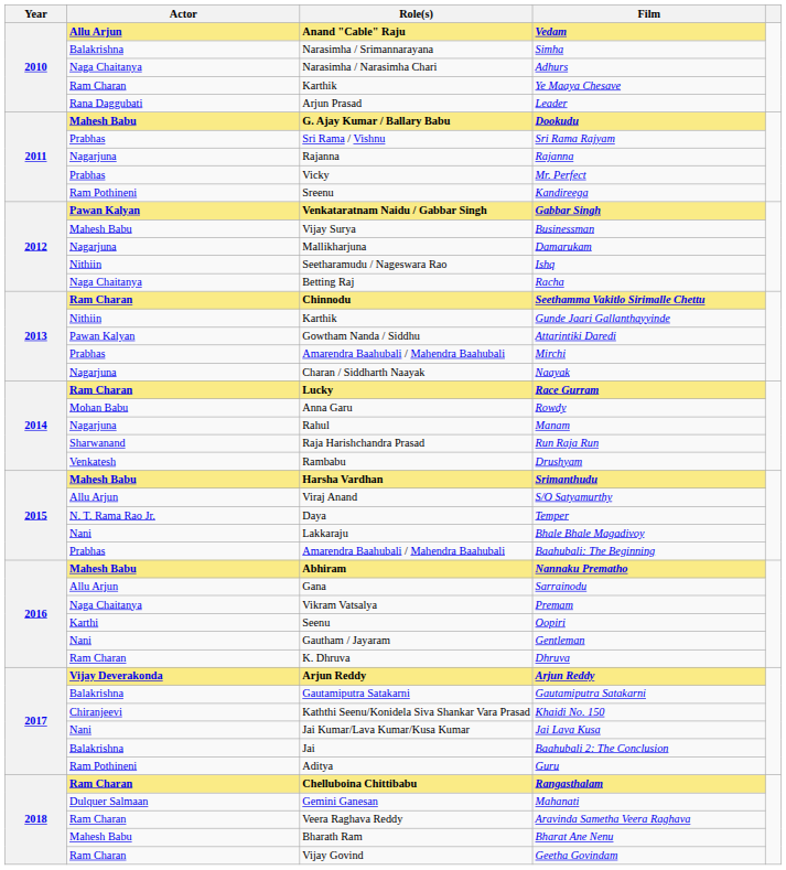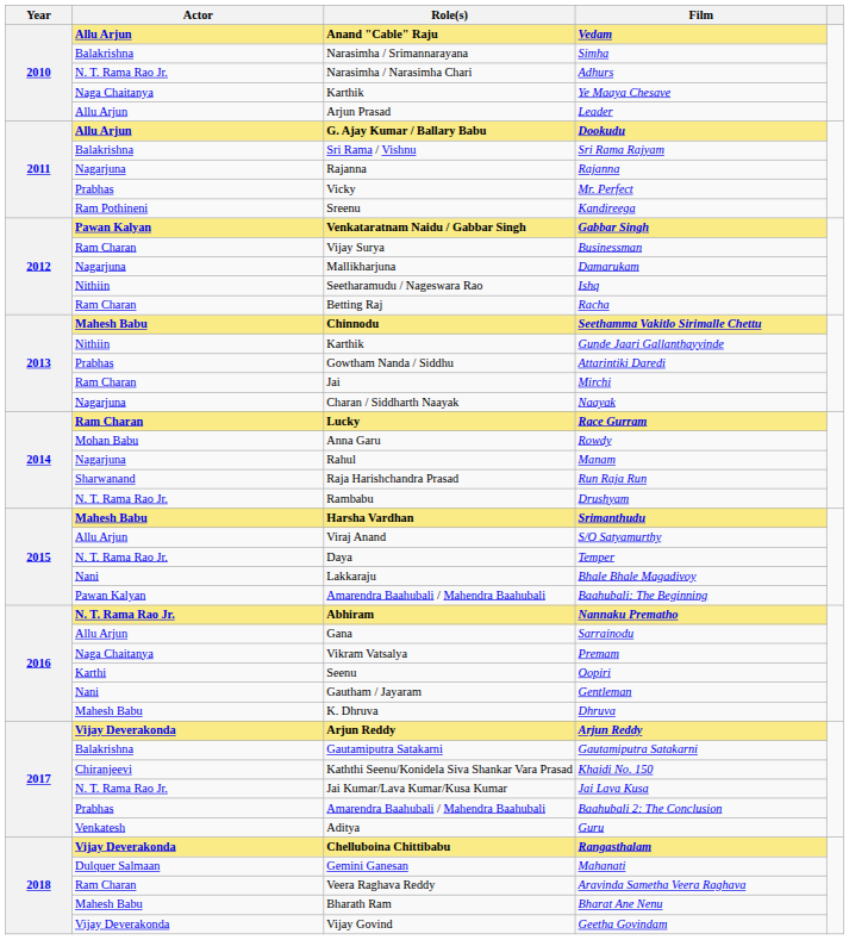Adhurs | Actor: Naga Chaitanya -> N. T. Rama Rao Jr.
Ye Maaya Chesave | Actor: Ram Charan -> Naga Chaitanya
Leader | Actor: Rana Daggubati -> Allu Arjun
Dookudu | Actor: Mahesh Babu -> Allu Arjun
Sri Rama Rajyam | Actor: Prabhas -> Balakrishna
Businessman | Actor: Mahesh Babu -> Ram Charan
Racha | Actor: Naga Chaitanya -> Ram Charan
Seethamma Vakitlo Sirimalle Chettu | Actor: Ram Charan -> Mahesh Babu
Attarintiki Daredi | Actor: Pawan Kalyan -> Prabhas
Mirchi | Actor: Prabhas -> Ram Charan
Mirchi | Role(s): Amarendra Baahubali / Mahendra Baahubali -> Jai
Drushyam | Actor: Venkatesh -> N. T. Rama Rao Jr.
Baahubali: The Beginning | Actor: Prabhas -> Pawan Kalyan
Nannaku Prematho | Actor: Mahesh Babu -> N. T. Rama Rao Jr.
Dhruva | Actor: Ram Charan -> Mahesh Babu
Jai Lava Kusa | Actor: Nani -> N. T. Rama Rao Jr.
Baahubali 2: The Conclusion | Actor: Balakrishna -> Prabhas
Baahubali 2: The Conclusion | Role(s): Jai -> Amarendra Baahubali / Mahendra Baahubali
Guru | Actor: Ram Pothineni -> Venkatesh
Rangasthalam | Actor: Ram Charan -> Vijay Deverakonda
Geetha Govindam | Actor: Ram Charan -> Vijay Deverakonda
